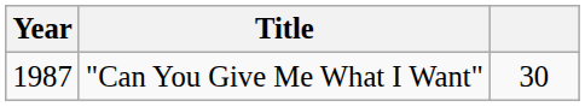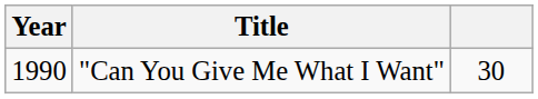"Can You Give Me What I Want" | Year: 1987 -> 1990
